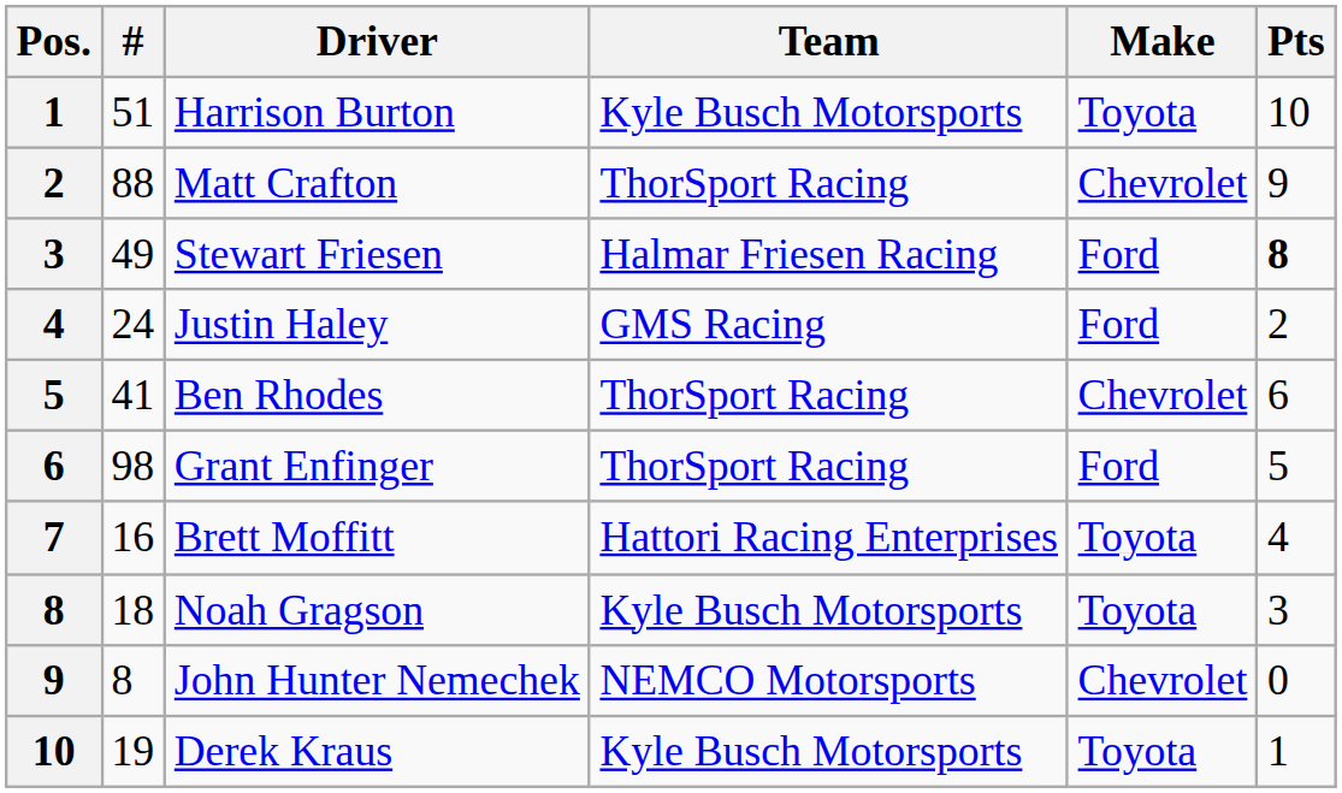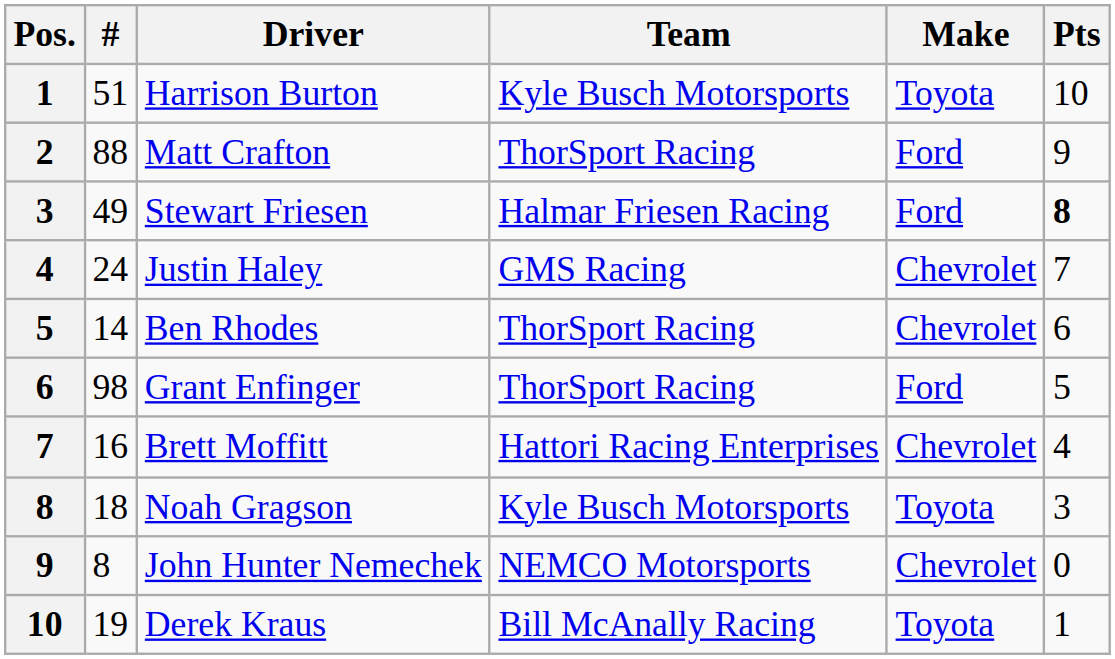Matt Crafton | Make: Chevrolet -> Ford
Justin Haley | Make: Ford -> Chevrolet
Justin Haley | Pts: 2 -> 7
Ben Rhodes | #: 41 -> 14
Brett Moffitt | Make: Toyota -> Chevrolet
Derek Kraus | Team: Kyle Busch Motorsports -> Bill McAnally Racing
